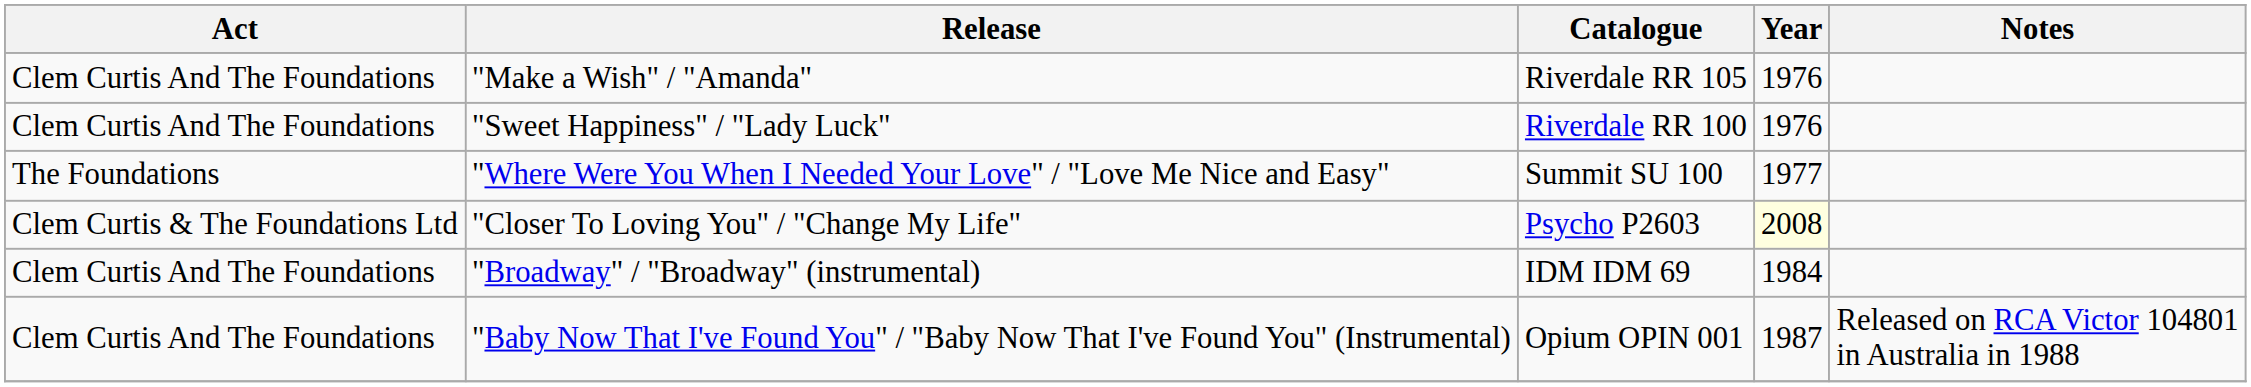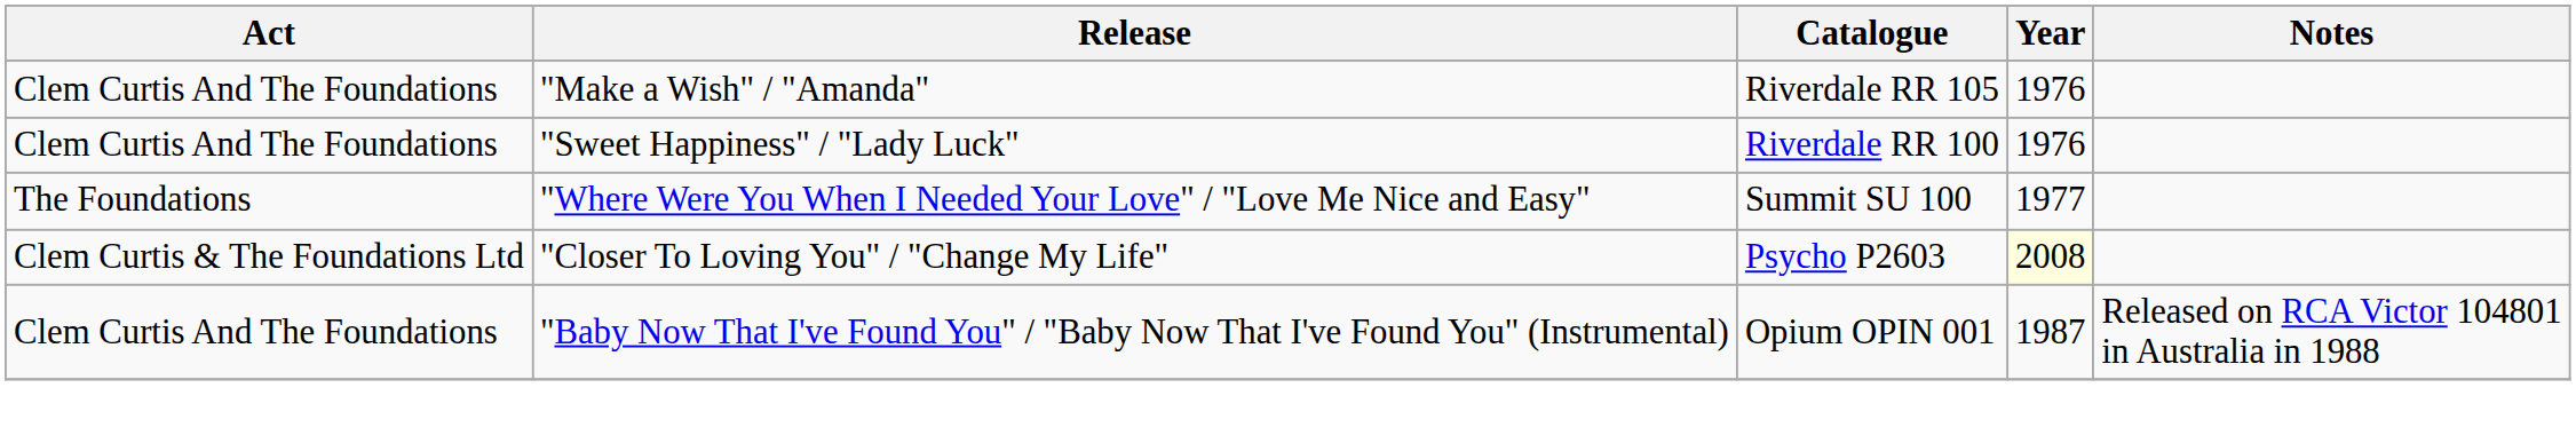- row: Clem Curtis And The Foundations | "Broadway" / "Broadway" (instrumental) | IDM IDM 69 | 1984
